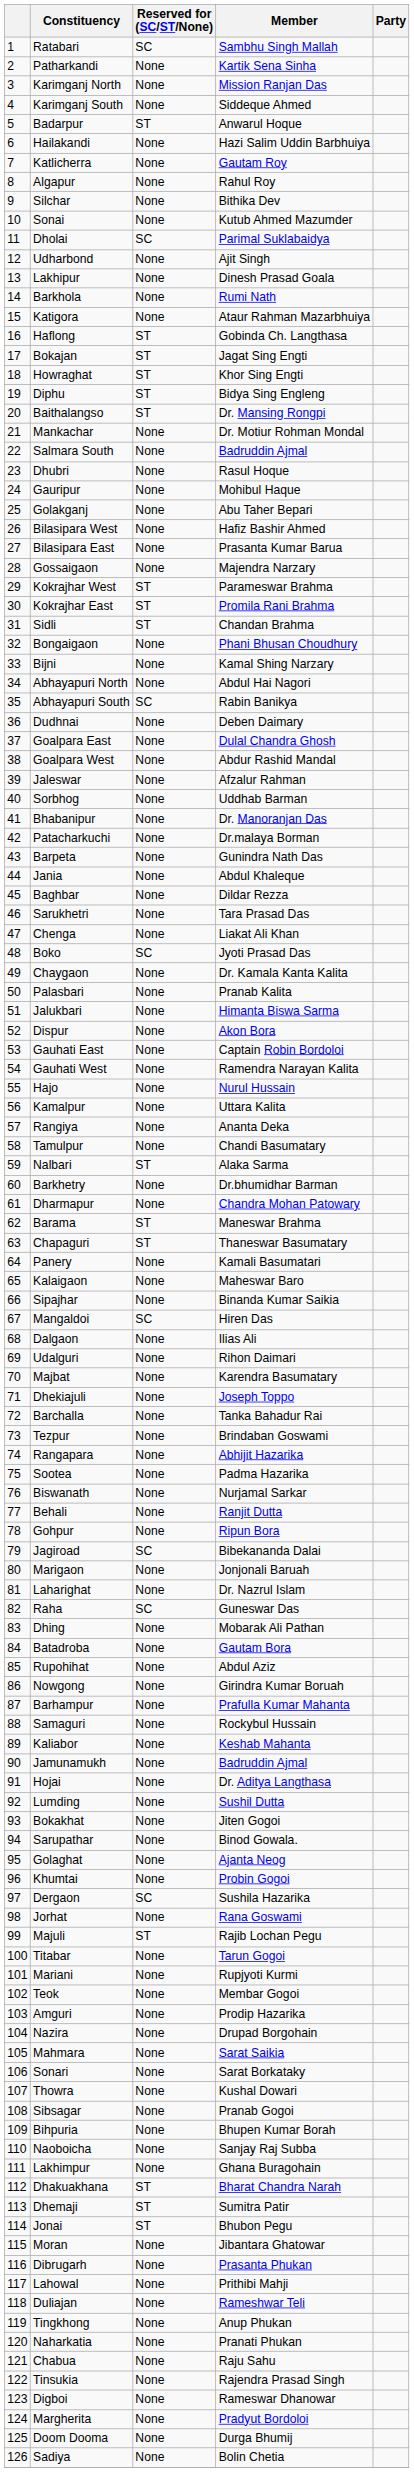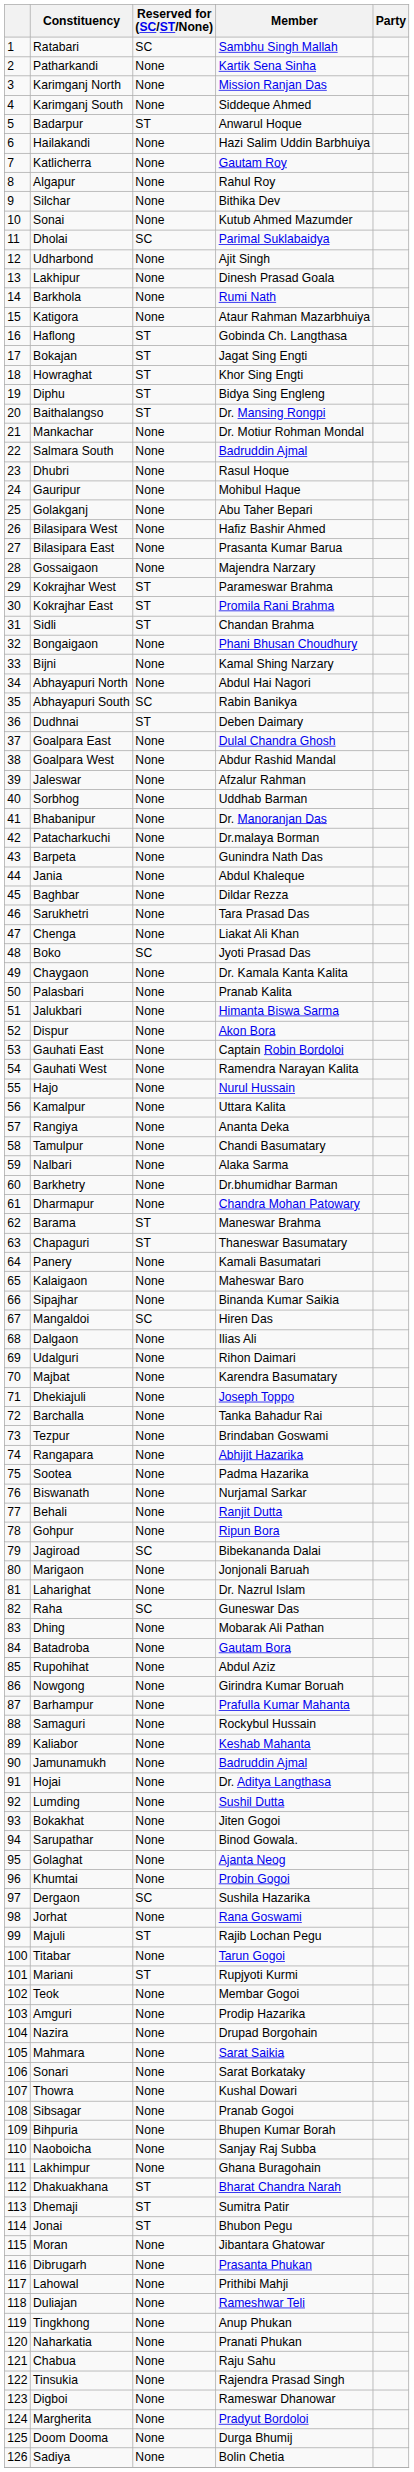Dudhnai | Reserved for (SC/ST/None): None -> ST
Nalbari | Reserved for (SC/ST/None): ST -> None
Mariani | Reserved for (SC/ST/None): None -> ST
